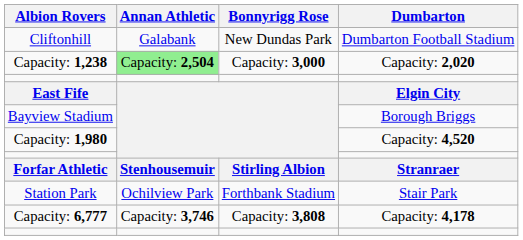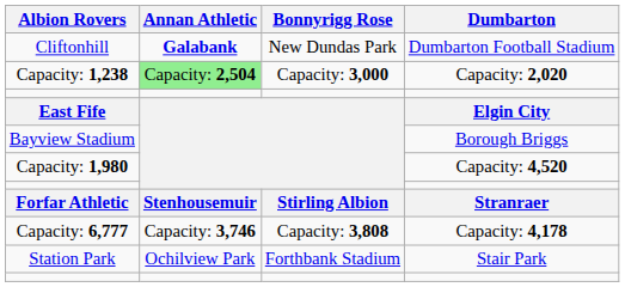Cliftonhill | Annan Athletic: normal -> bold
rows swapped: Station Park <-> Capacity: 6,777
